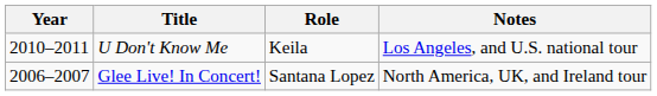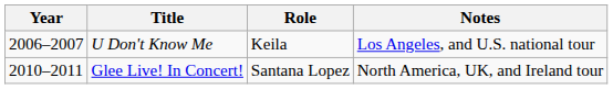U Don't Know Me | Year: 2010–2011 -> 2006–2007
Glee Live! In Concert! | Year: 2006–2007 -> 2010–2011
